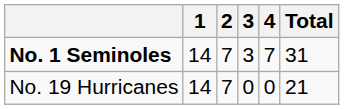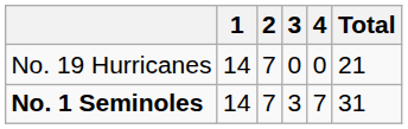rows swapped: No. 19 Hurricanes <-> No. 1 Seminoles
